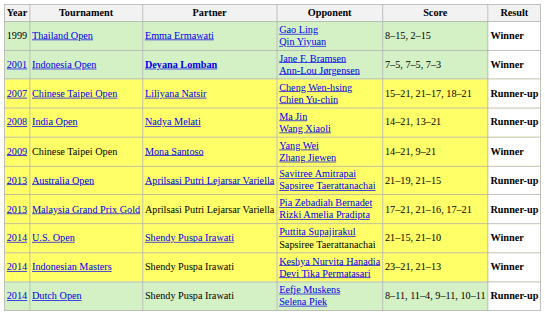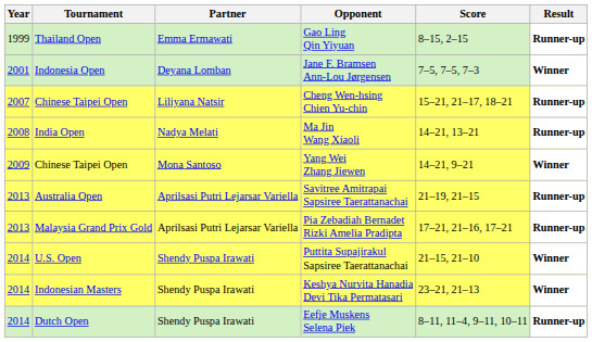Gao Ling Qin Yiyuan | Result: Winner -> Runner-up
Jane F. Bramsen Ann-Lou Jørgensen | Partner: bold -> normal
